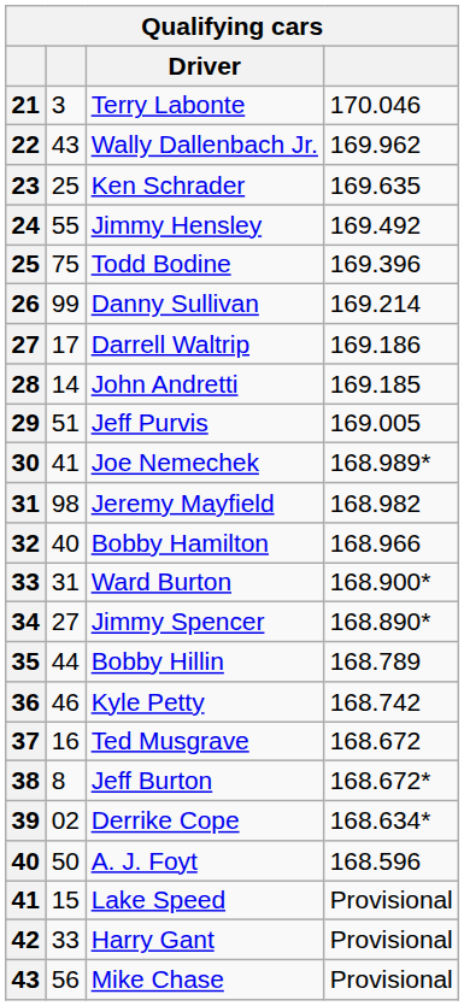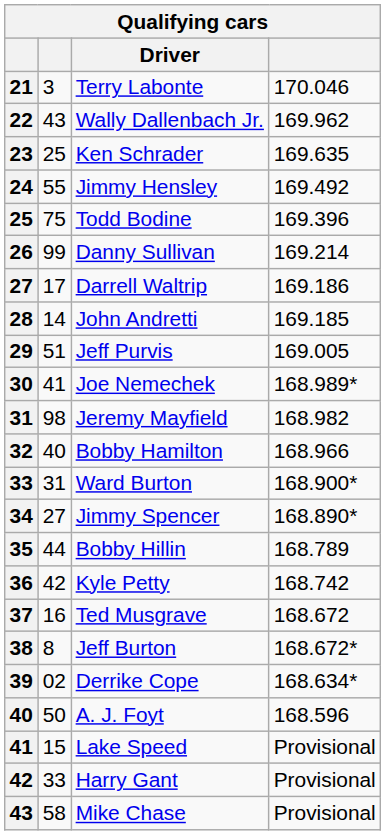Kyle Petty | column 2: 46 -> 42
Mike Chase | column 2: 56 -> 58
